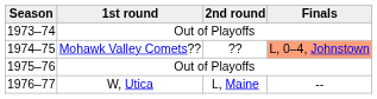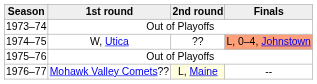1974–75 | 1st round: Mohawk Valley Comets?? -> W, Utica
1976–77 | 1st round: W, Utica -> Mohawk Valley Comets??
1976–77 | 2nd round: no background -> lightyellow background
